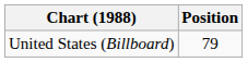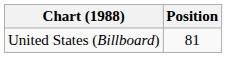United States (Billboard) | Position: 79 -> 81
